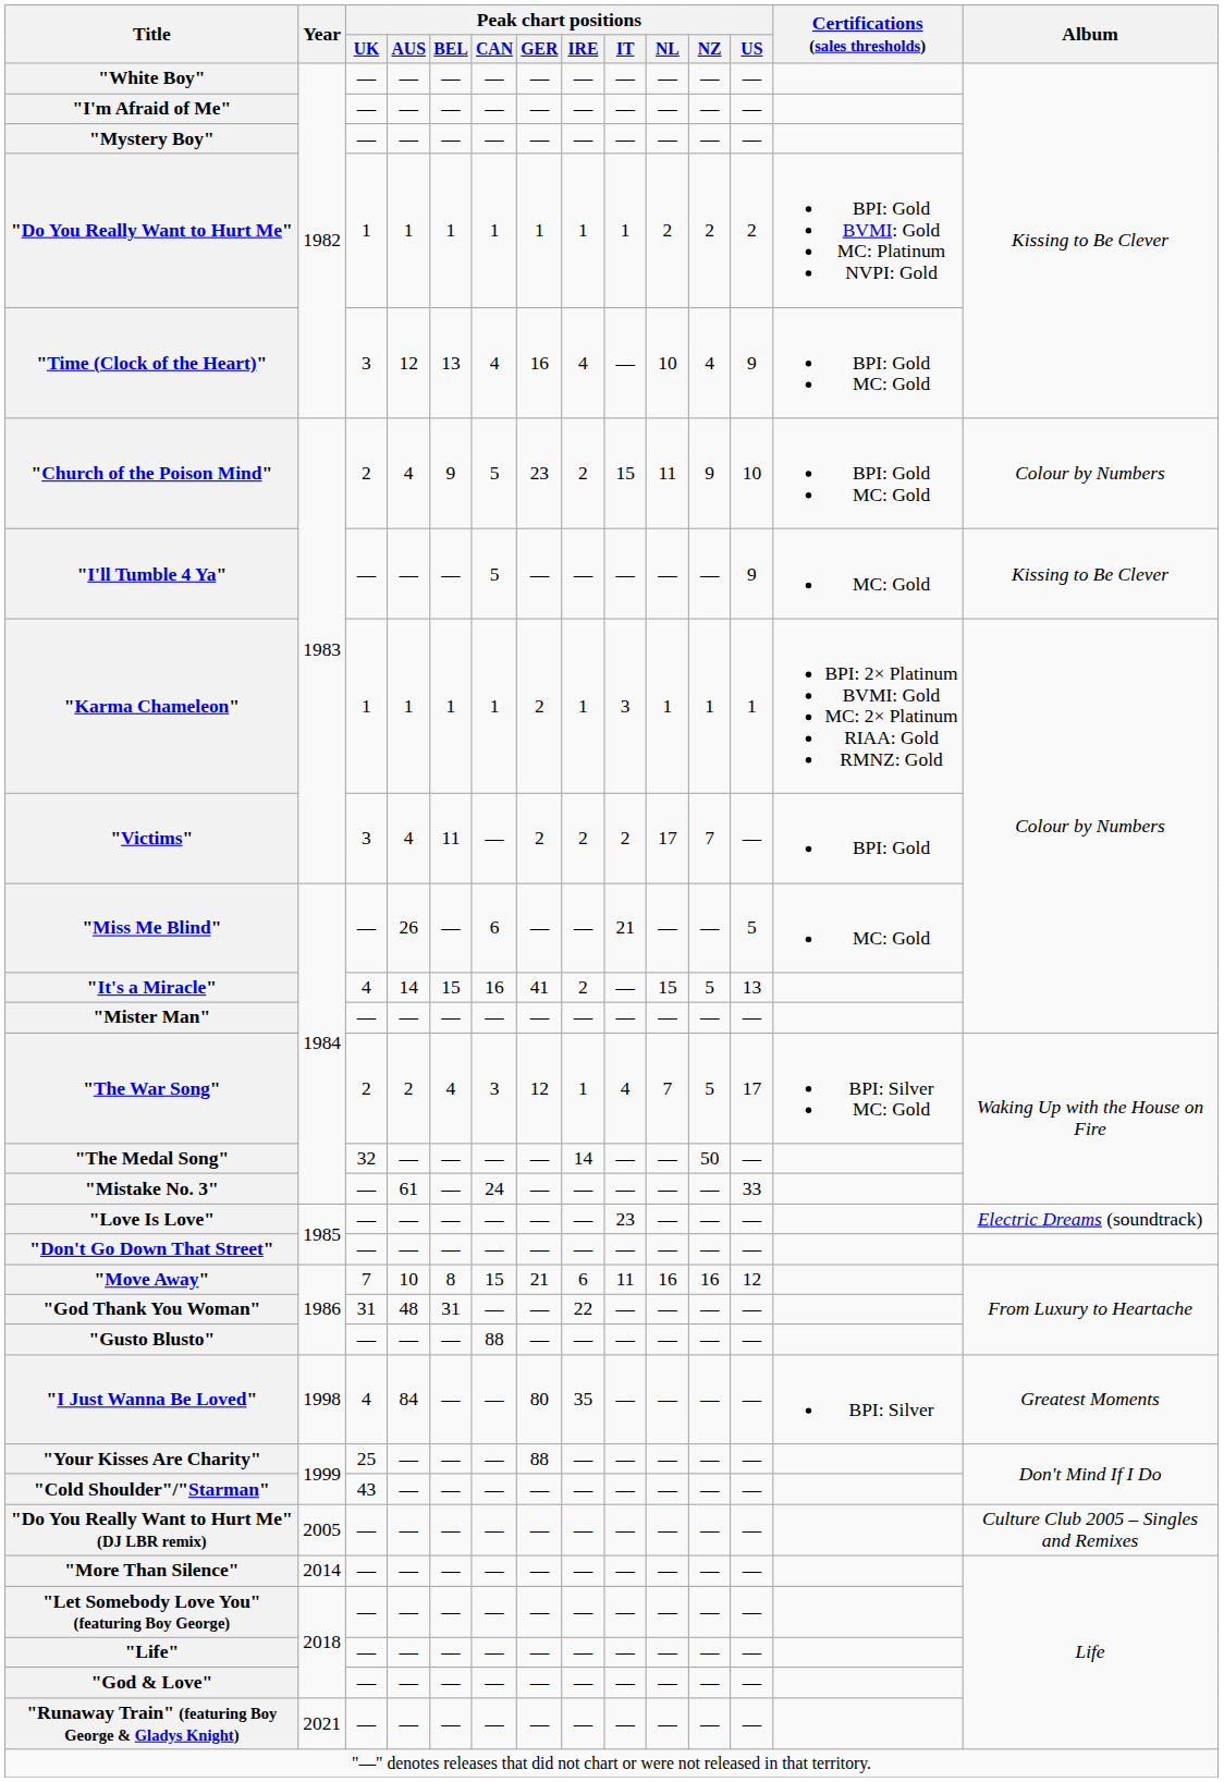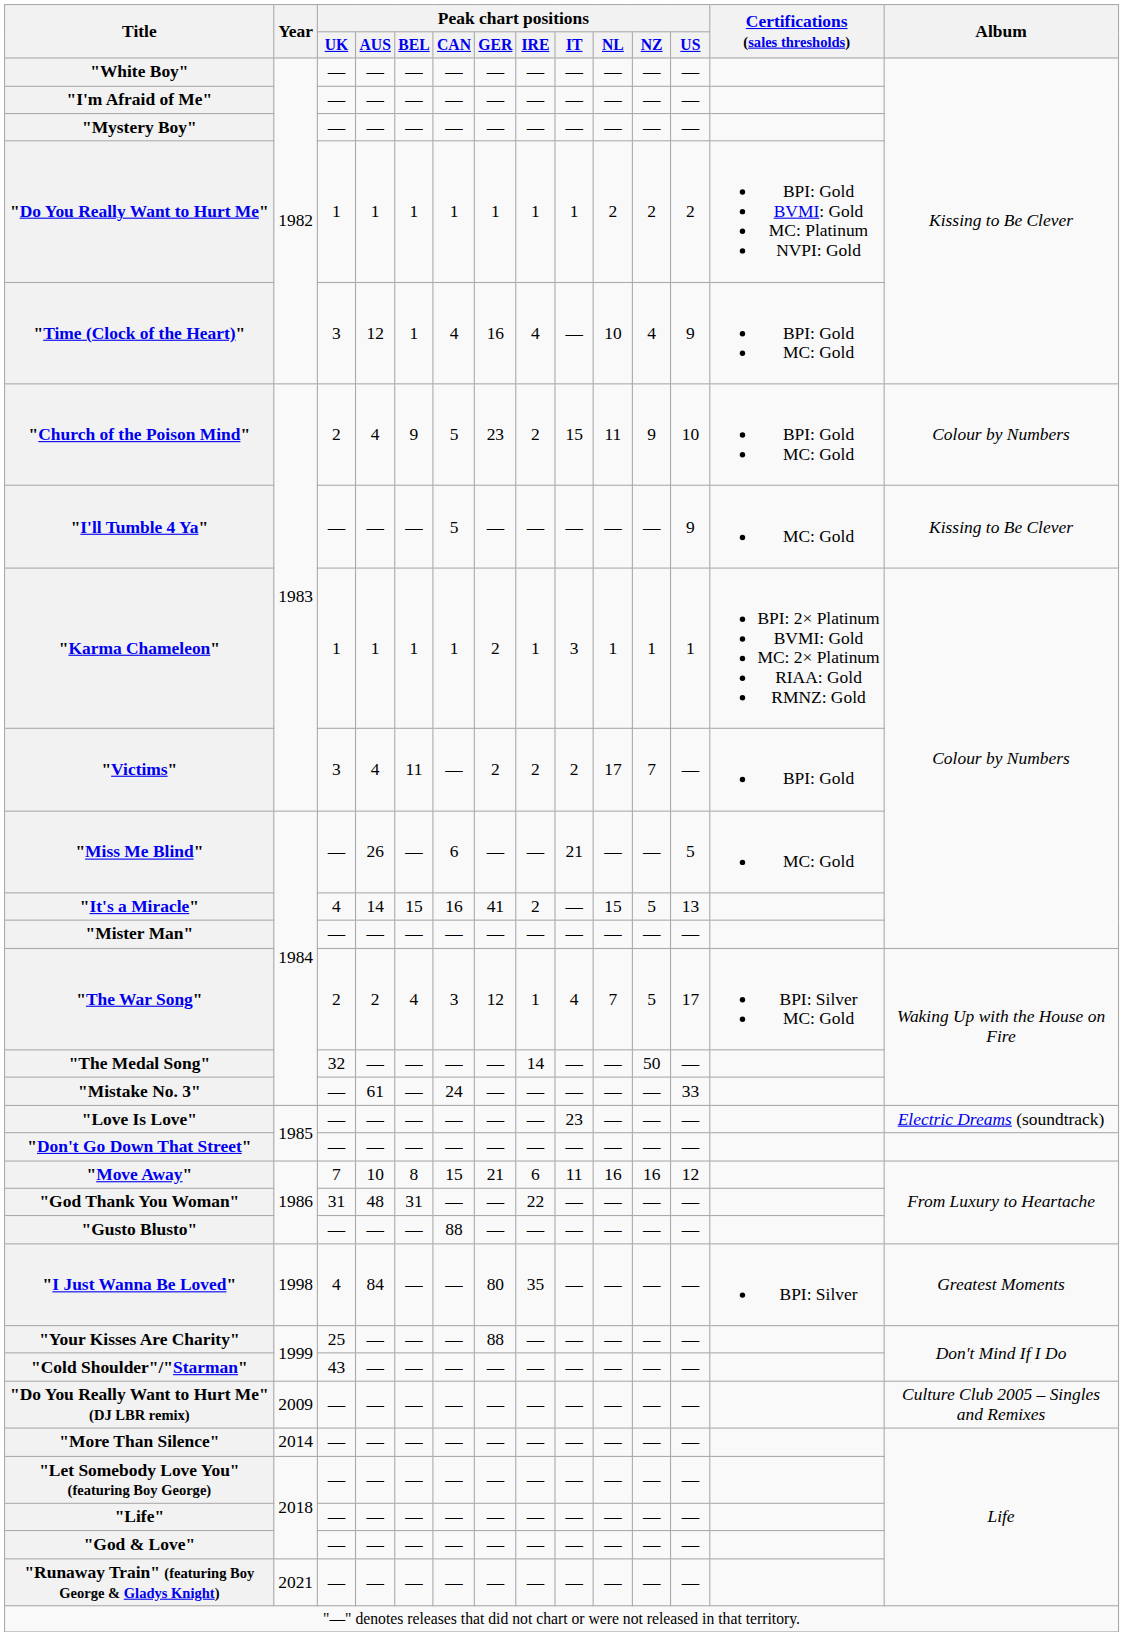"Time (Clock of the Heart)" | Peak chart positions / BEL: 13 -> 1
"Do You Really Want to Hurt Me" (DJ LBR remix) | Year: 2005 -> 2009
